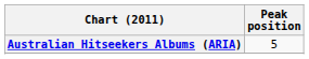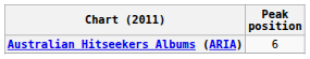Australian Hitseekers Albums (ARIA) | Peak position: 5 -> 6
